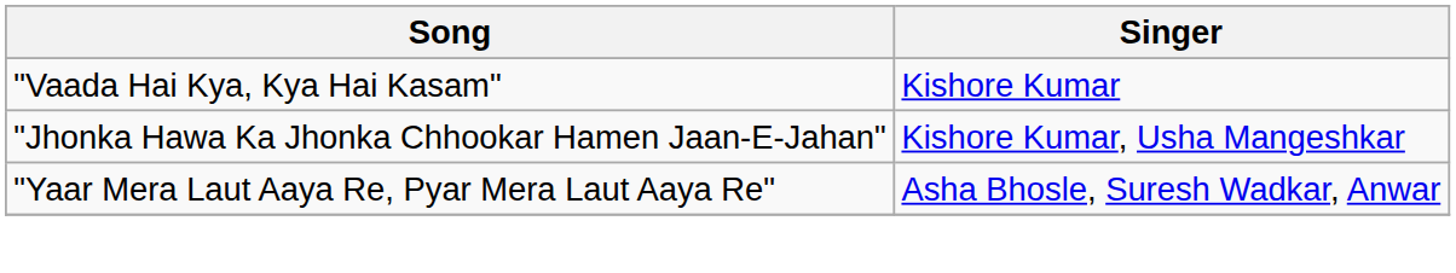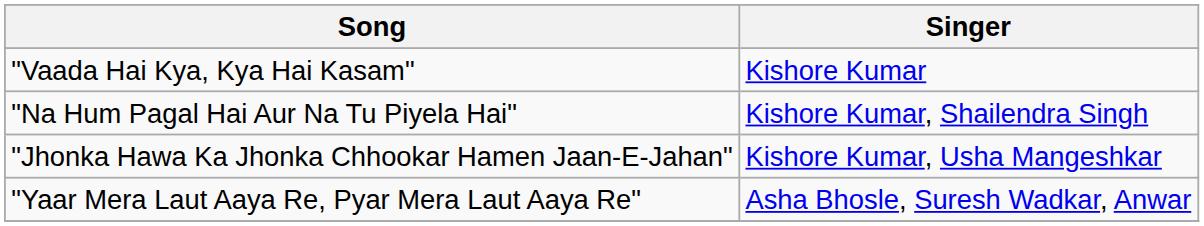+ row: "Na Hum Pagal Hai Aur Na Tu Piyela Hai" | Kishore Kumar, Shailendra Singh
